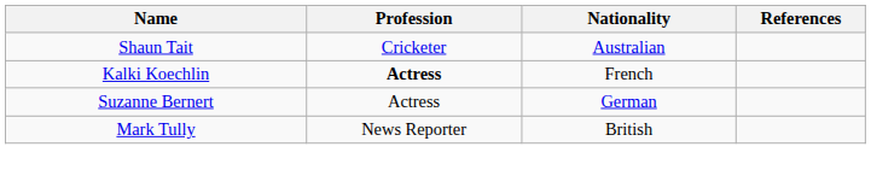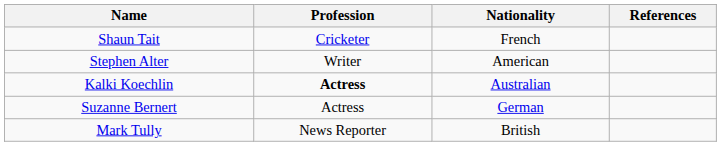Shaun Tait | Nationality: Australian -> French
+ row: Stephen Alter | Writer | American
Kalki Koechlin | Nationality: French -> Australian
